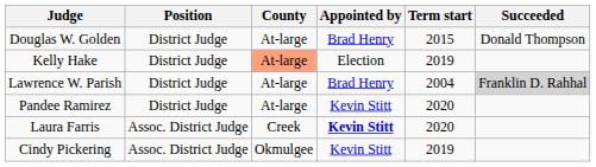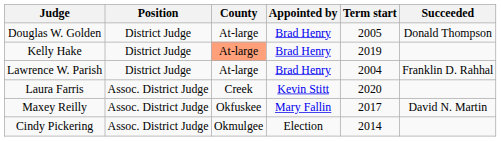Douglas W. Golden | Term start: 2015 -> 2005
Kelly Hake | Appointed by: Election -> Brad Henry
Lawrence W. Parish | Succeeded: lightgrey background -> no background
- row: Pandee Ramirez | District Judge | At-large | Kevin Stitt | 2020
Laura Farris | Appointed by: bold -> normal
+ row: Maxey Reilly | Assoc. District Judge | Okfuskee | Mary Fallin | 2017 | David N. Martin
Cindy Pickering | Appointed by: Kevin Stitt -> Election
Cindy Pickering | Term start: 2019 -> 2014
